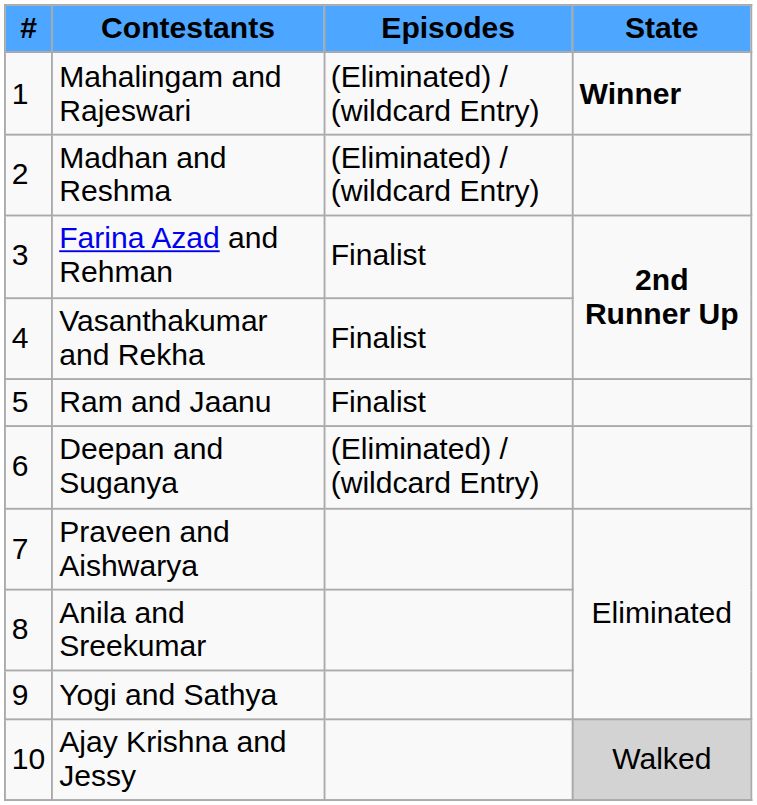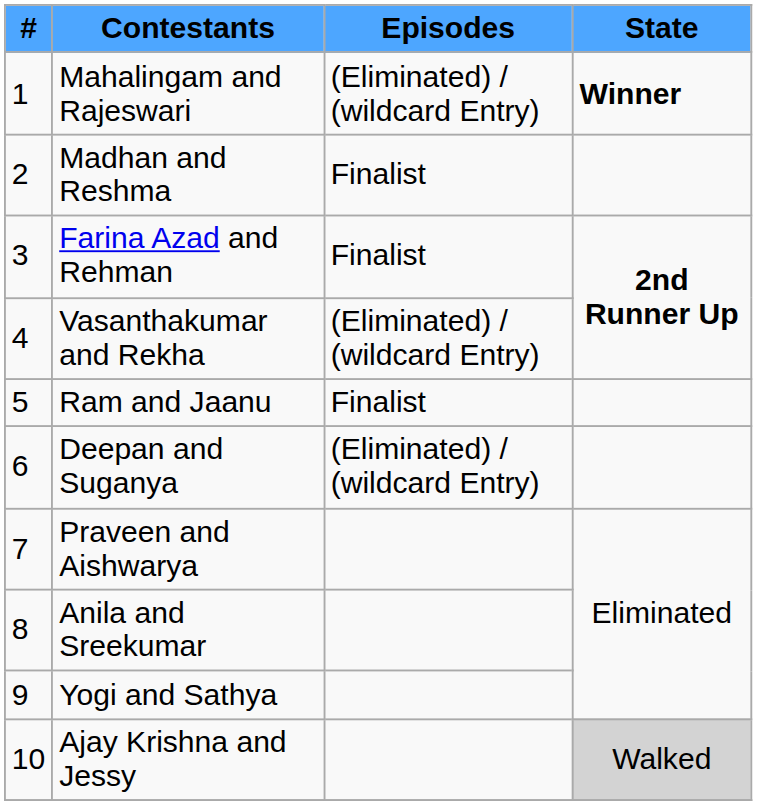Madhan and Reshma | Episodes: (Eliminated) / (wildcard Entry) -> Finalist
Vasanthakumar and Rekha | Episodes: Finalist -> (Eliminated) / (wildcard Entry)
